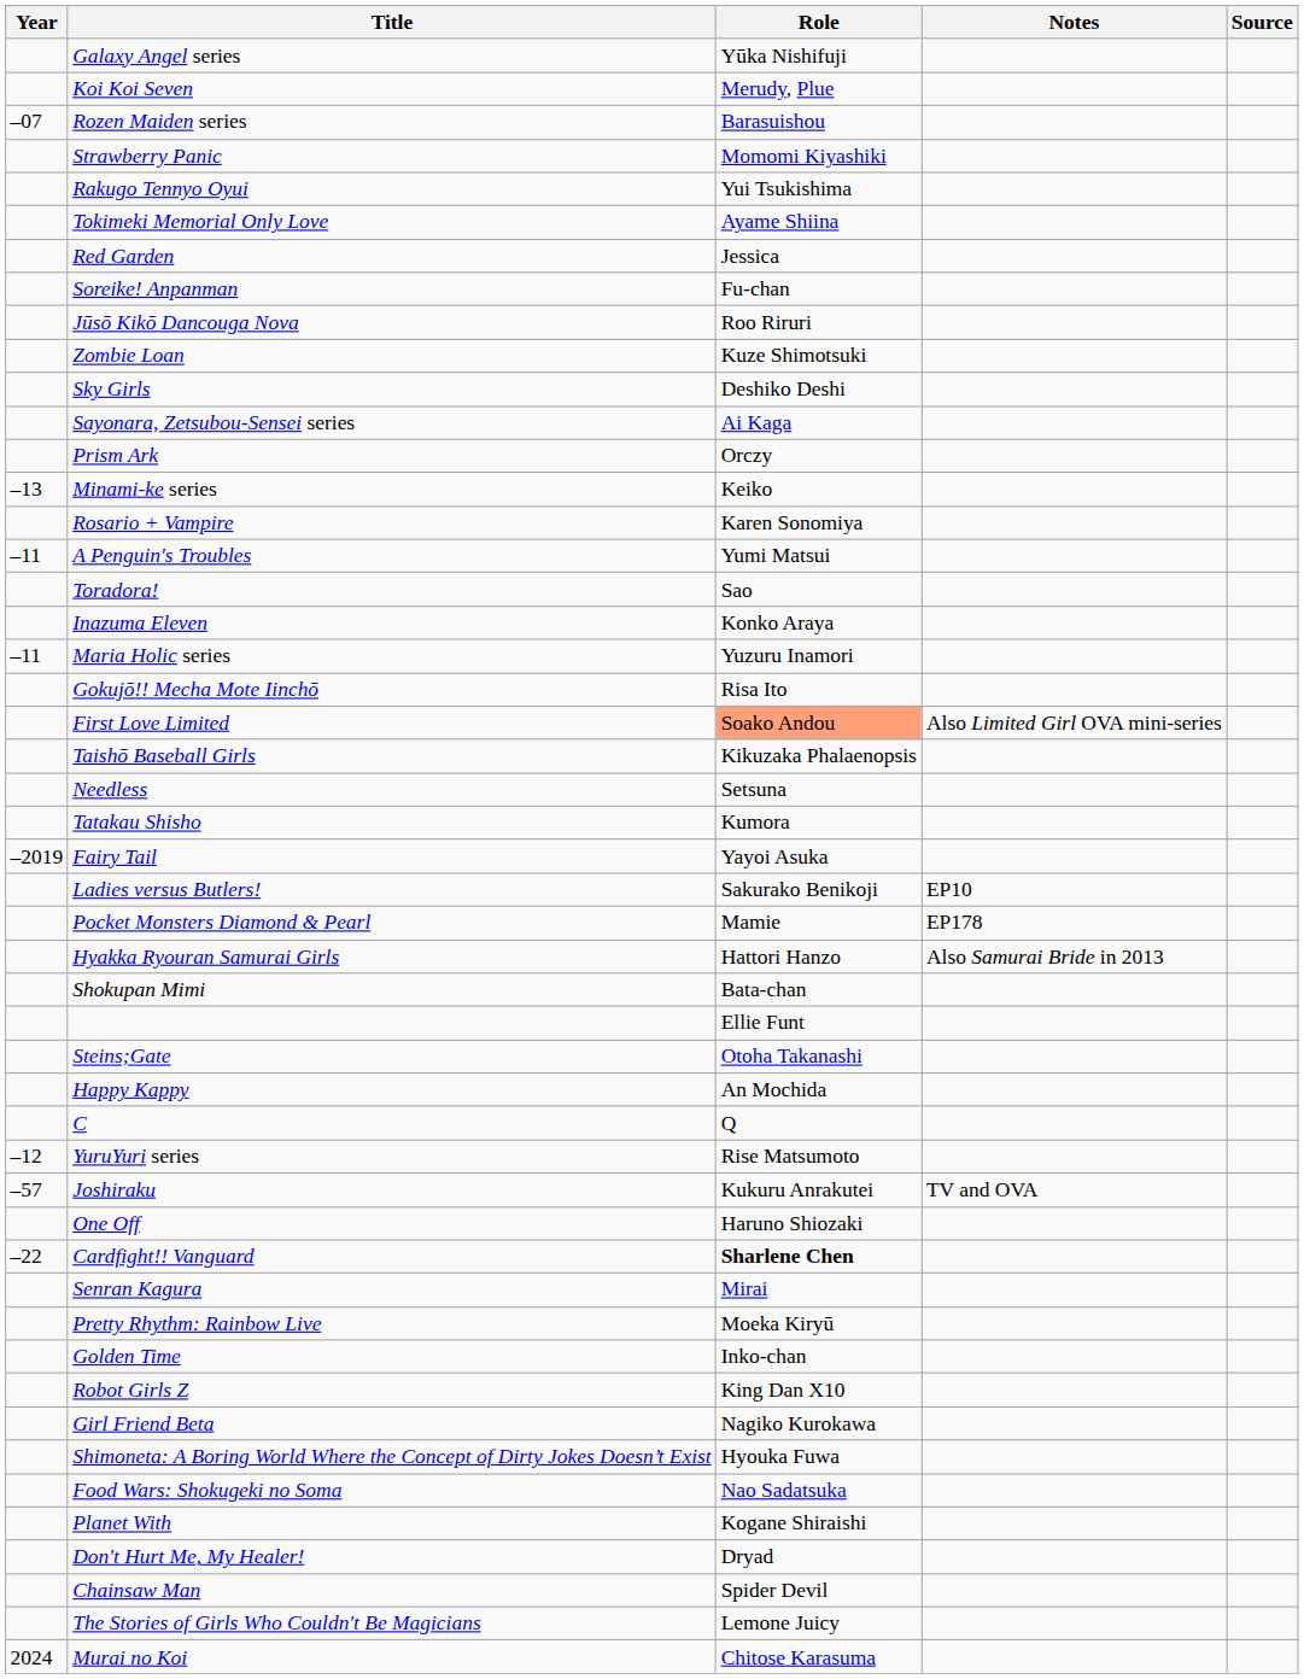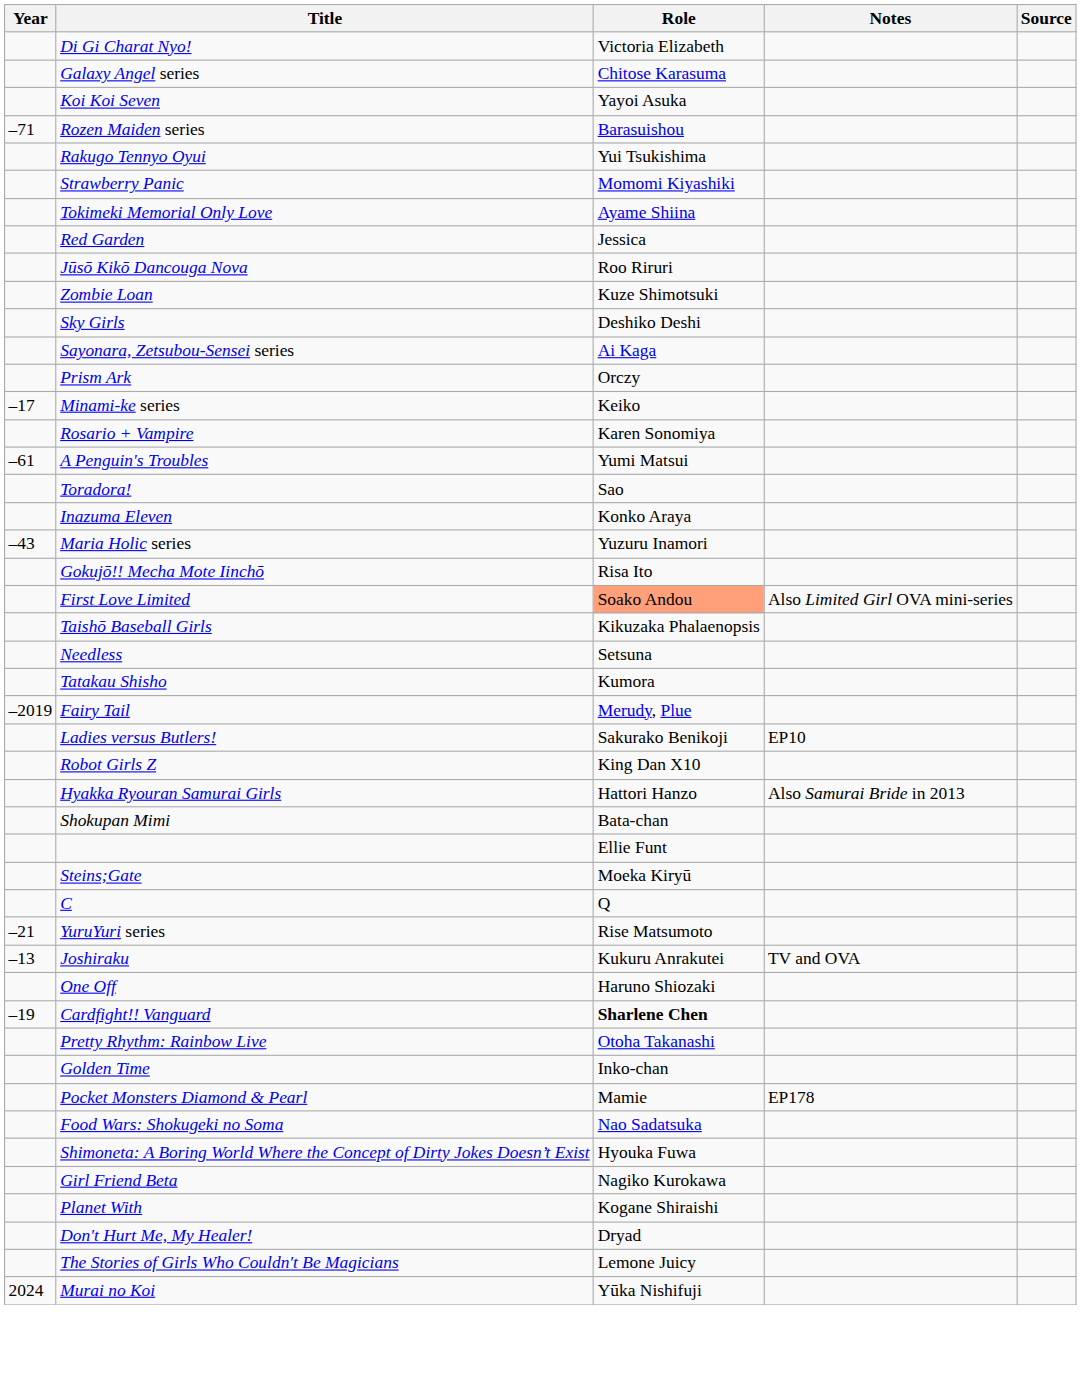+ row: Di Gi Charat Nyo! | Victoria Elizabeth
Galaxy Angel series | Role: Yūka Nishifuji -> Chitose Karasuma
Koi Koi Seven | Role: Merudy, Plue -> Yayoi Asuka
Rozen Maiden series | Year: –07 -> –71
rows swapped: Rakugo Tennyo Oyui <-> Strawberry Panic
- row: Soreike! Anpanman | Fu-chan
Minami-ke series | Year: –13 -> –17
A Penguin's Troubles | Year: –11 -> –61
Maria Holic series | Year: –11 -> –43
Fairy Tail | Role: Yayoi Asuka -> Merudy, Plue
rows swapped: Pocket Monsters Diamond & Pearl <-> Robot Girls Z
Steins;Gate | Role: Otoha Takanashi -> Moeka Kiryū
- row: Happy Kappy | An Mochida
YuruYuri series | Year: –12 -> –21
Joshiraku | Year: –57 -> –13
Cardfight!! Vanguard | Year: –22 -> –19
- row: Senran Kagura | Mirai
Pretty Rhythm: Rainbow Live | Role: Moeka Kiryū -> Otoha Takanashi
rows swapped: Girl Friend Beta <-> Food Wars: Shokugeki no Soma
- row: Chainsaw Man | Spider Devil
Murai no Koi | Role: Chitose Karasuma -> Yūka Nishifuji
